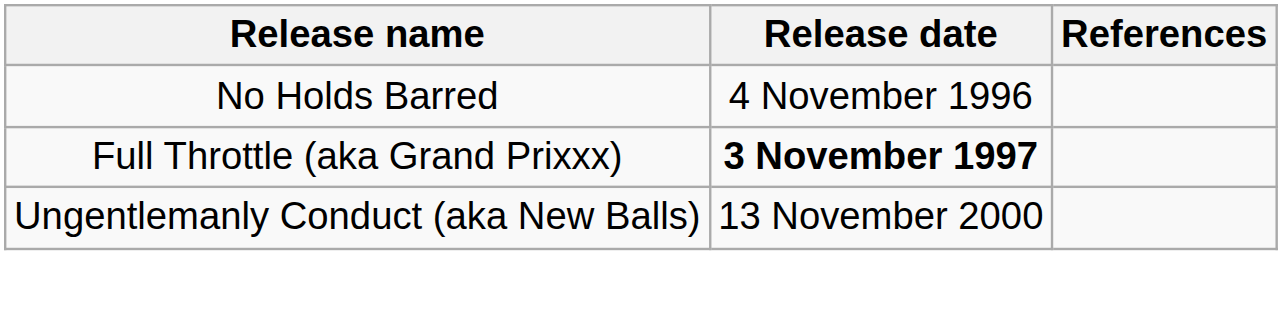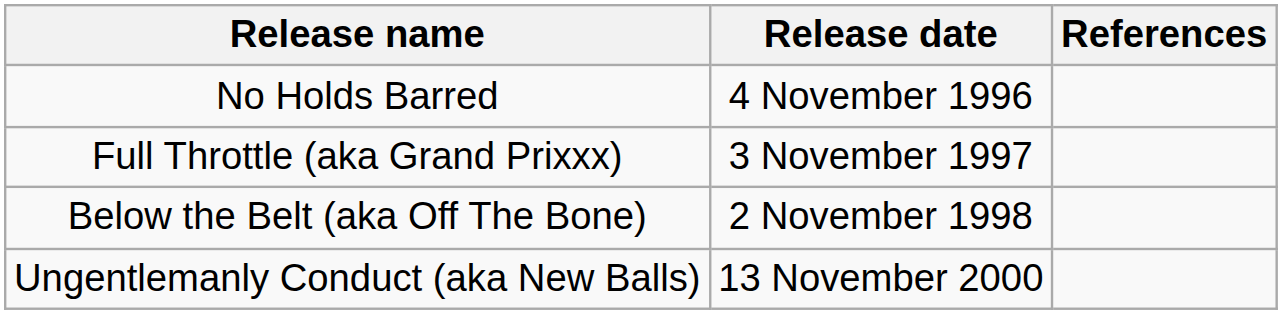Full Throttle (aka Grand Prixxx) | Release date: bold -> normal
+ row: Below the Belt (aka Off The Bone) | 2 November 1998
